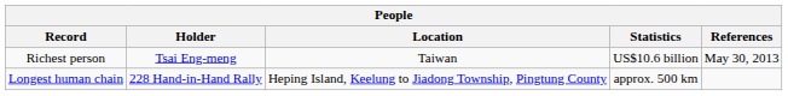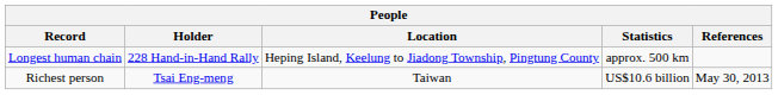rows swapped: Richest person <-> Longest human chain
